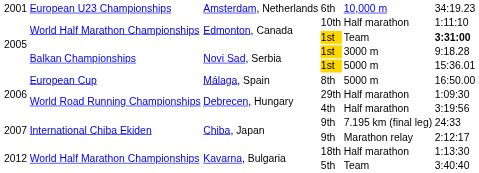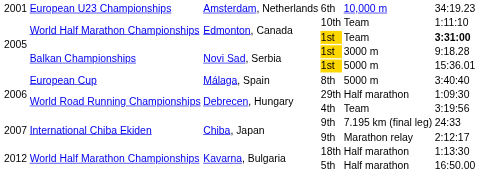10th | column 5: Half marathon -> Team
8th | column 6: 16:50.00 -> 3:40:40
4th | column 5: Half marathon -> Team
5th | column 5: Team -> Half marathon
5th | column 6: 3:40:40 -> 16:50.00
